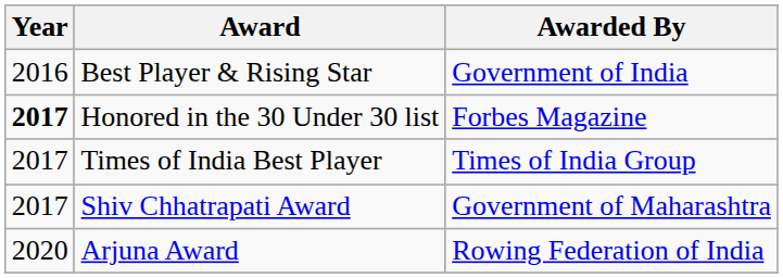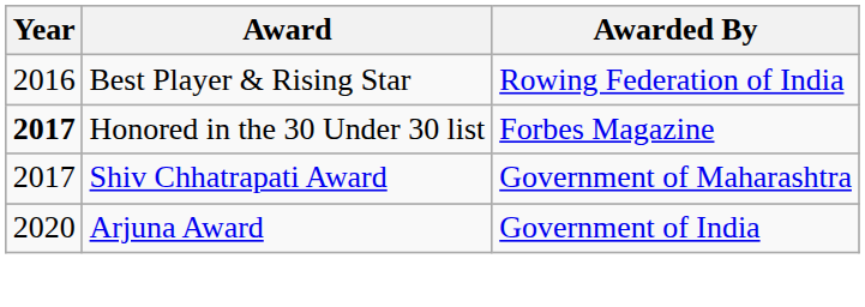Best Player & Rising Star | Awarded By: Government of India -> Rowing Federation of India
- row: 2017 | Times of India Best Player | Times of India Group
Arjuna Award | Awarded By: Rowing Federation of India -> Government of India
